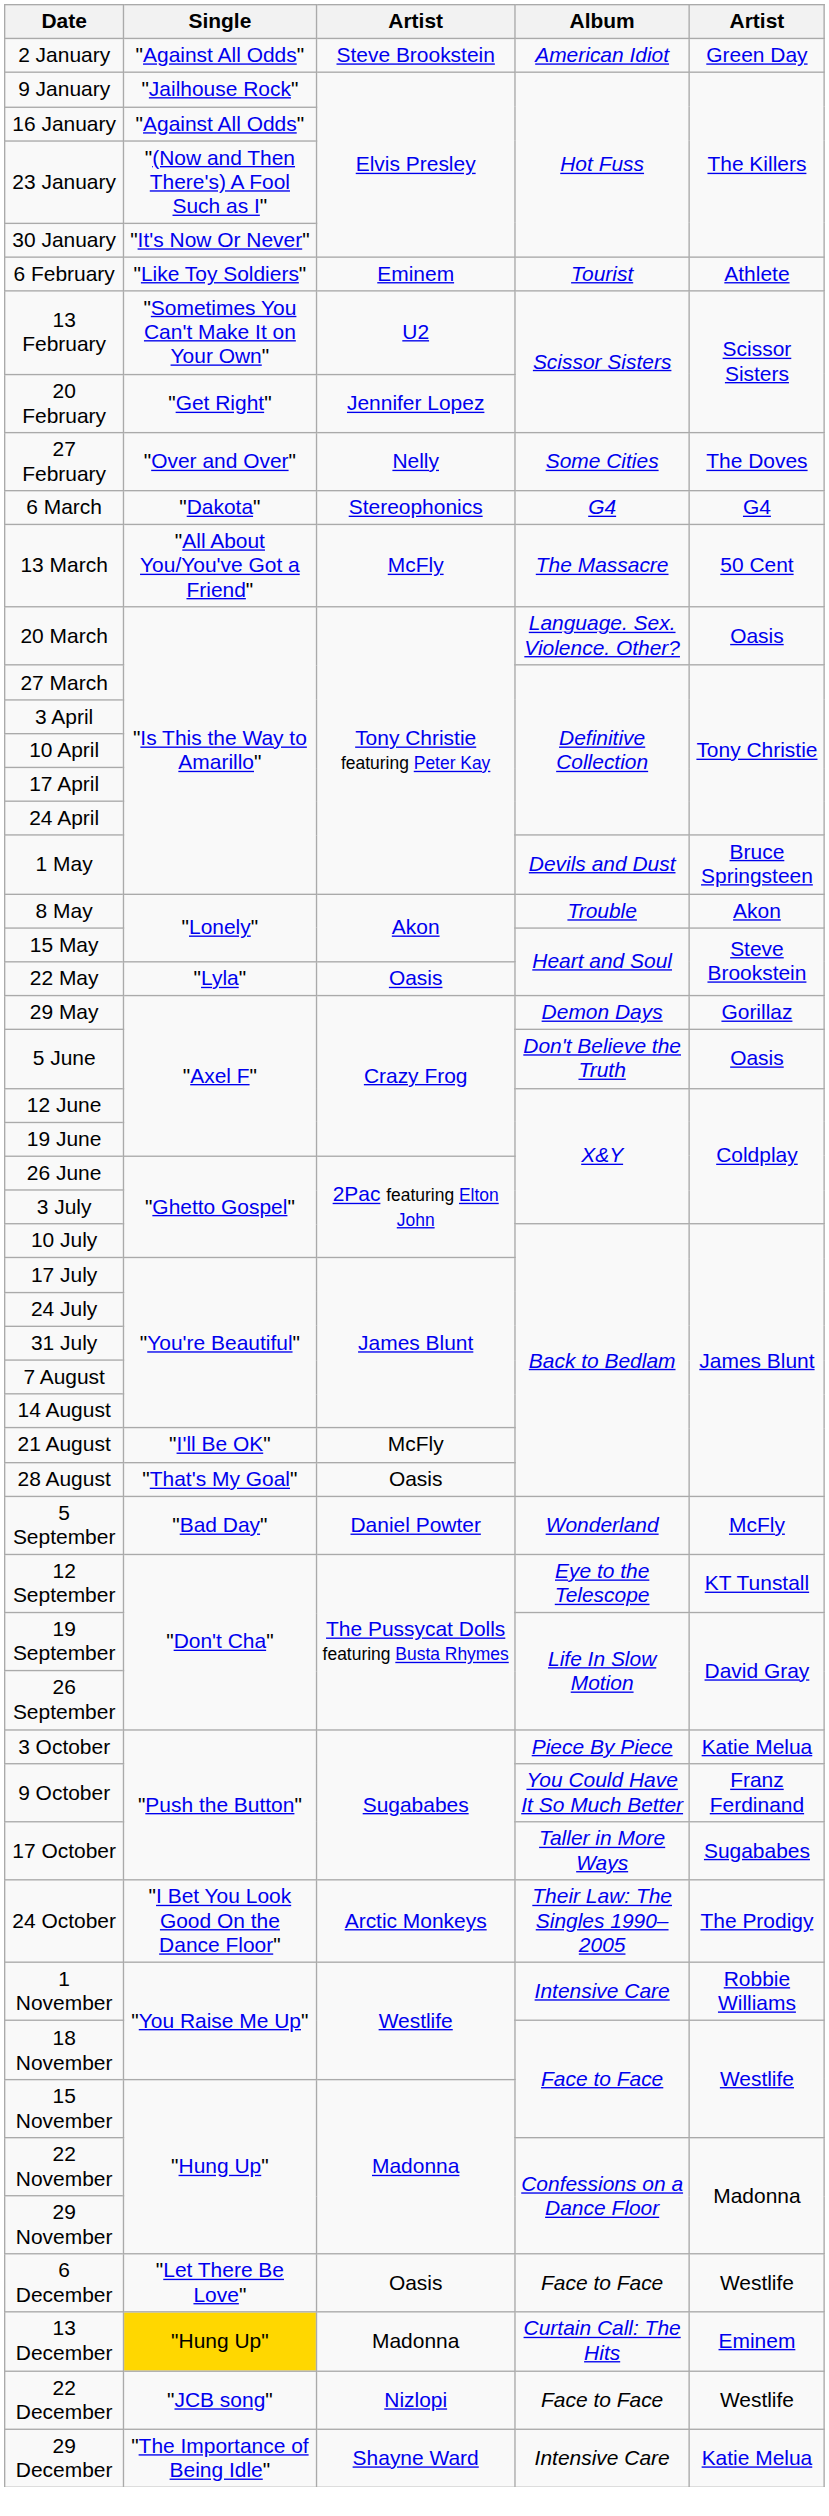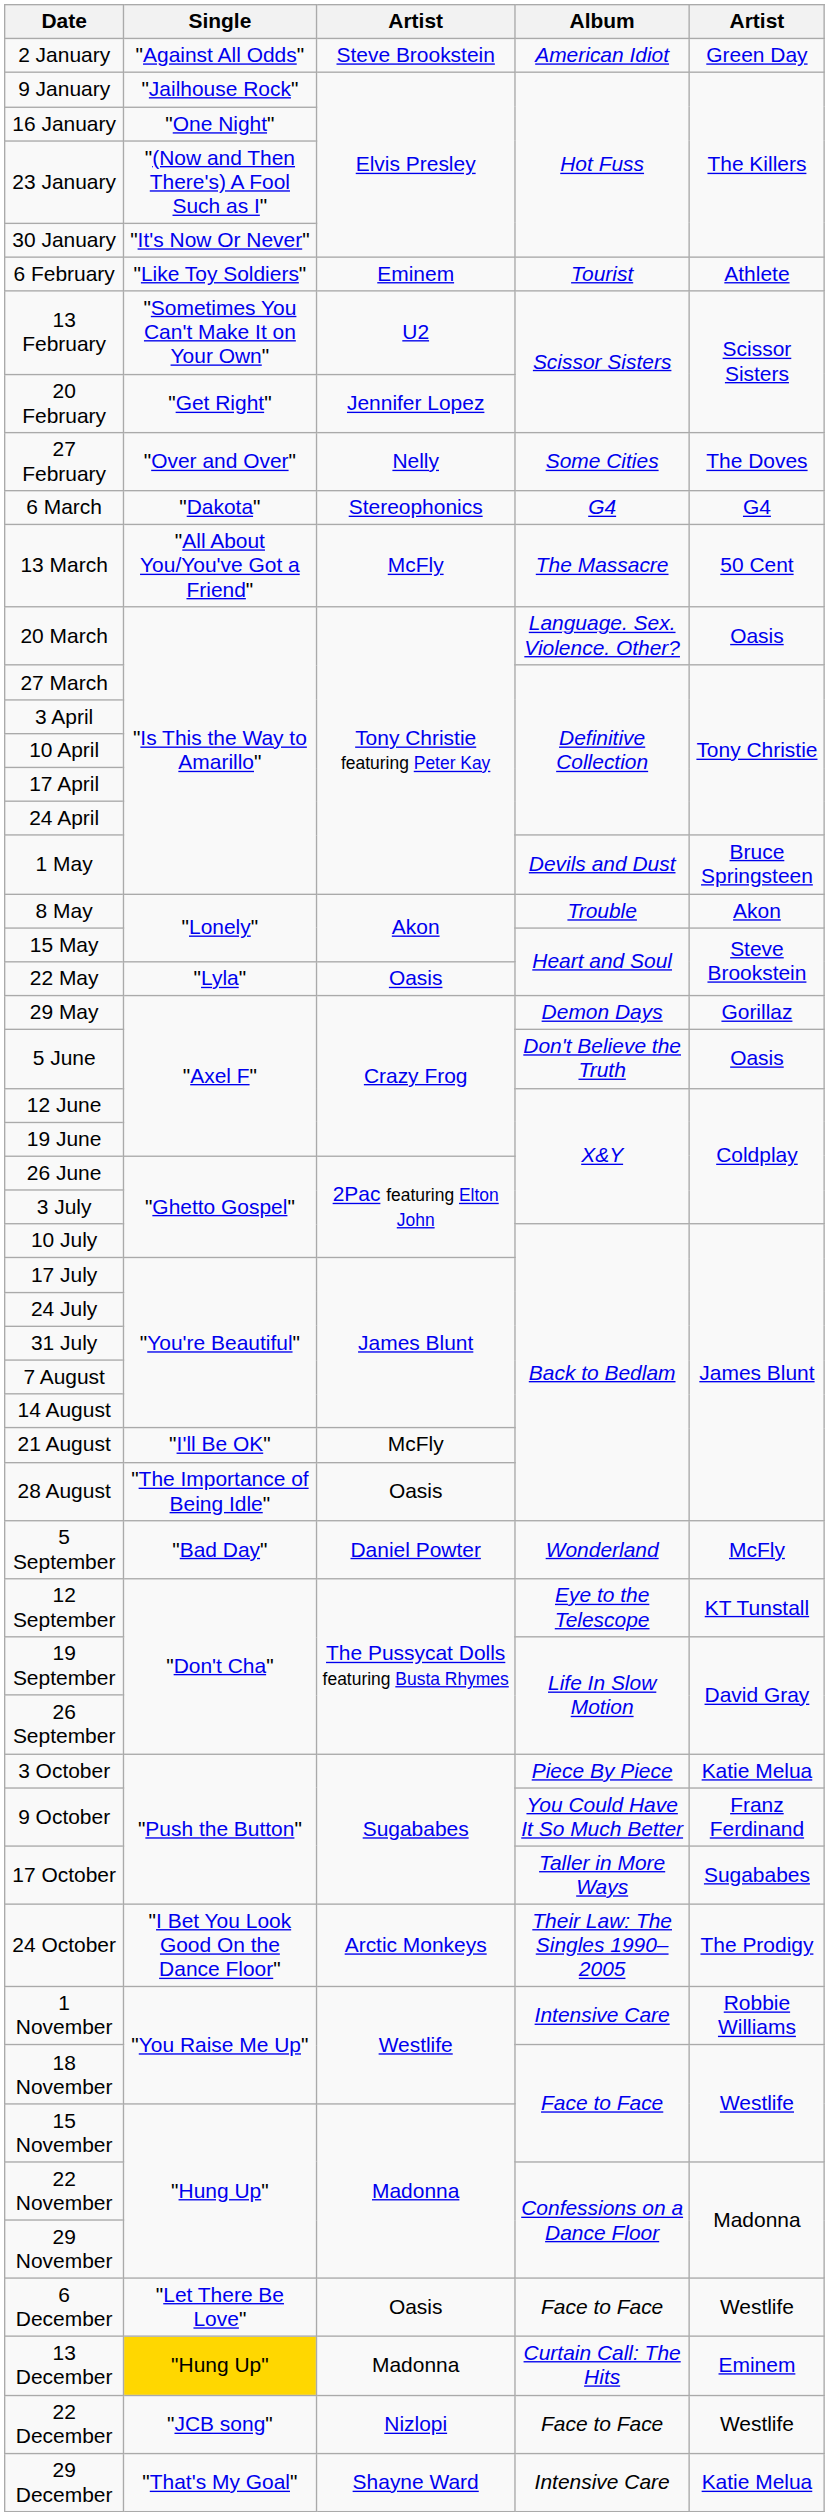16 January | Single: "Against All Odds" -> "One Night"
28 August | Single: "That's My Goal" -> "The Importance of Being Idle"
29 December | Single: "The Importance of Being Idle" -> "That's My Goal"
